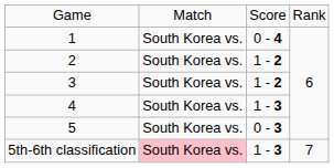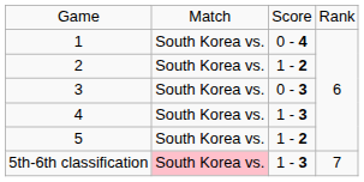3 | column 3: 1 - 2 -> 0 - 3
5 | column 3: 0 - 3 -> 1 - 2
